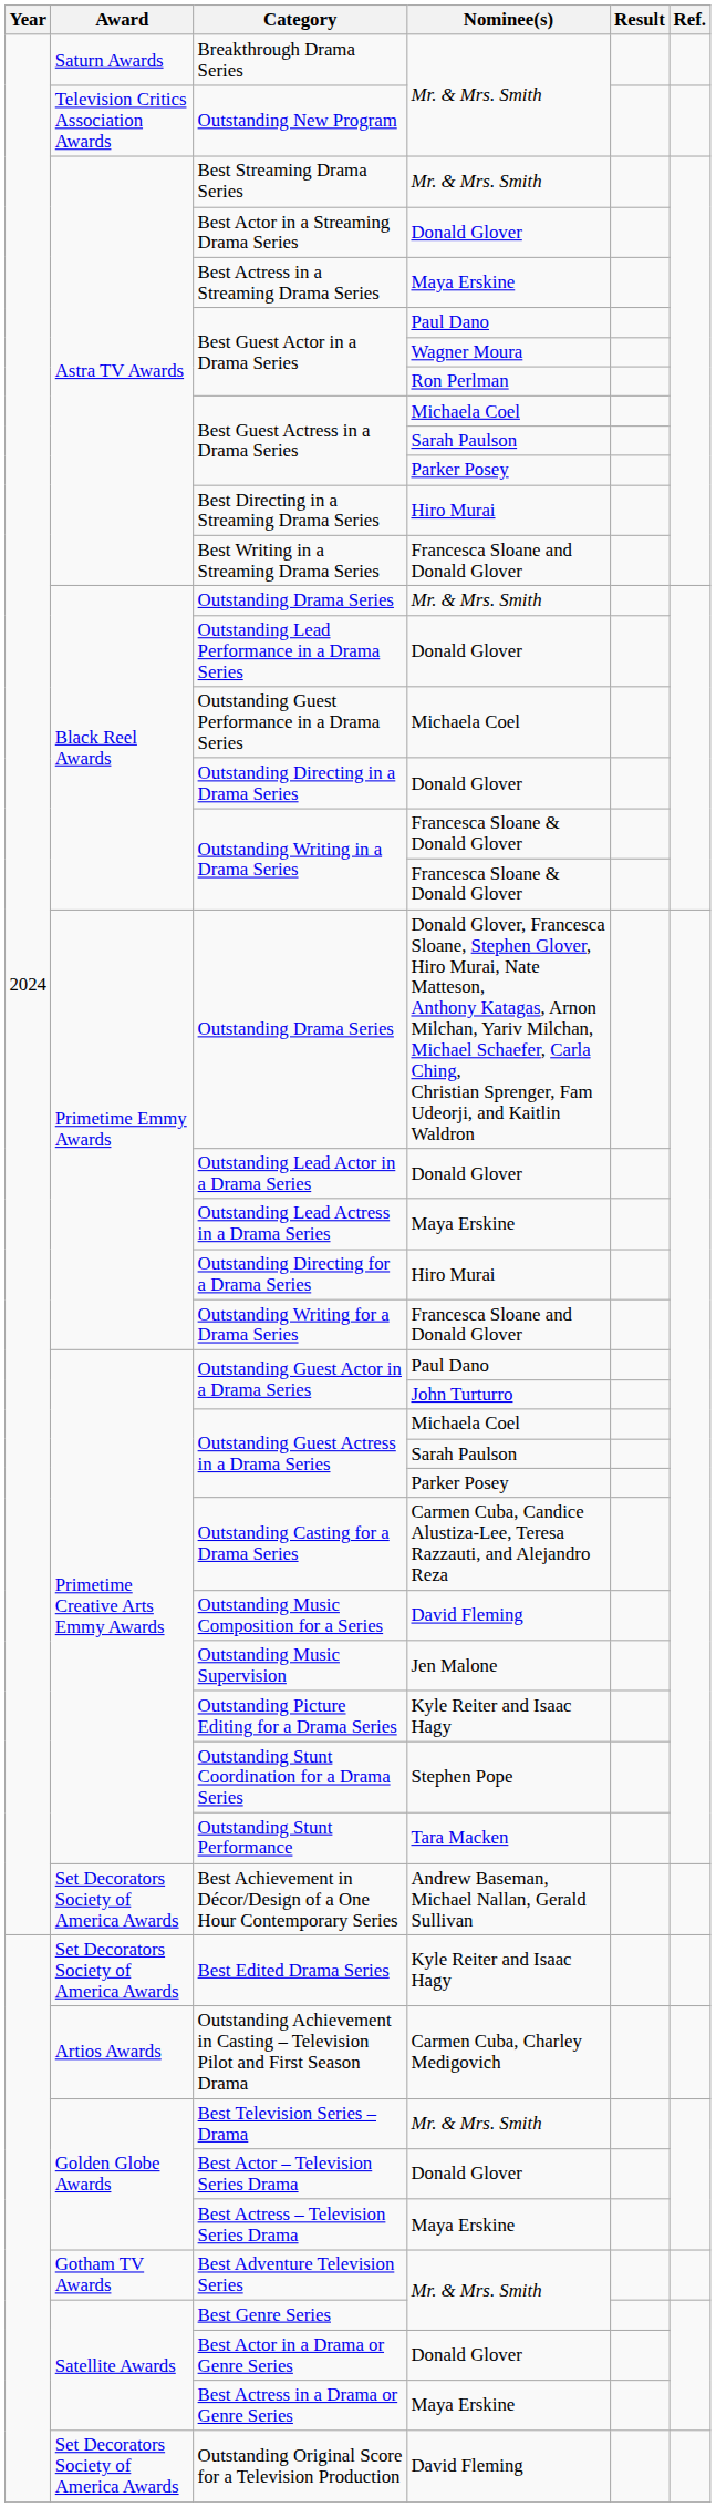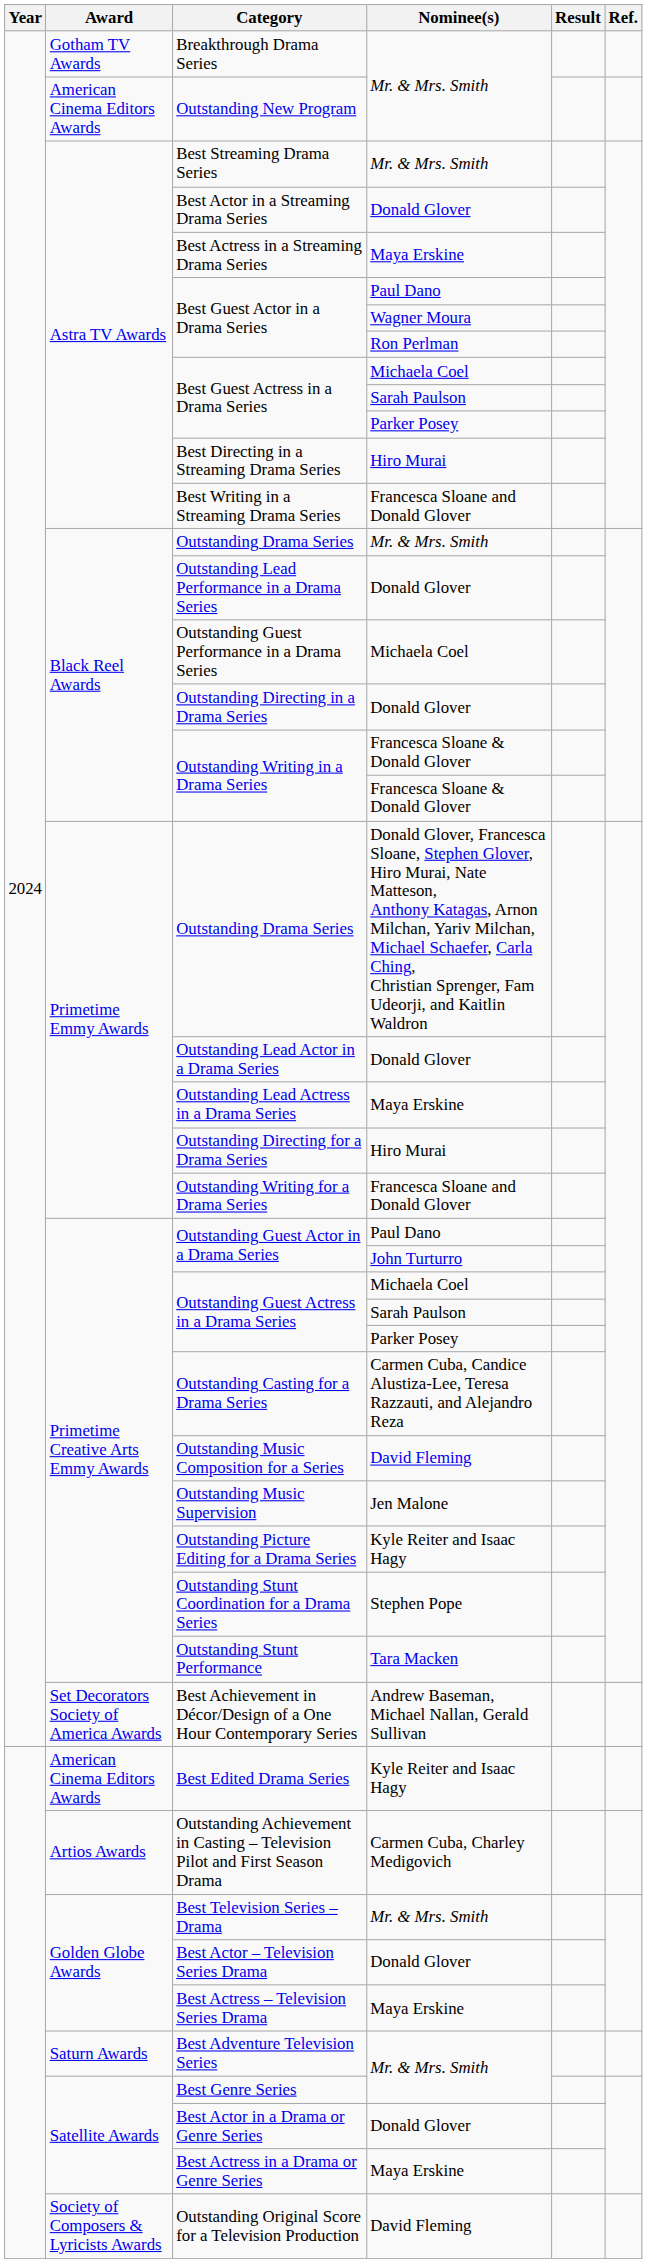Breakthrough Drama Series | Award: Saturn Awards -> Gotham TV Awards
Outstanding New Program | Award: Television Critics Association Awards -> American Cinema Editors Awards
Best Edited Drama Series | Award: Set Decorators Society of America Awards -> American Cinema Editors Awards
Best Adventure Television Series | Award: Gotham TV Awards -> Saturn Awards
Outstanding Original Score for a Television Production | Award: Set Decorators Society of America Awards -> Society of Composers & Lyricists Awards
